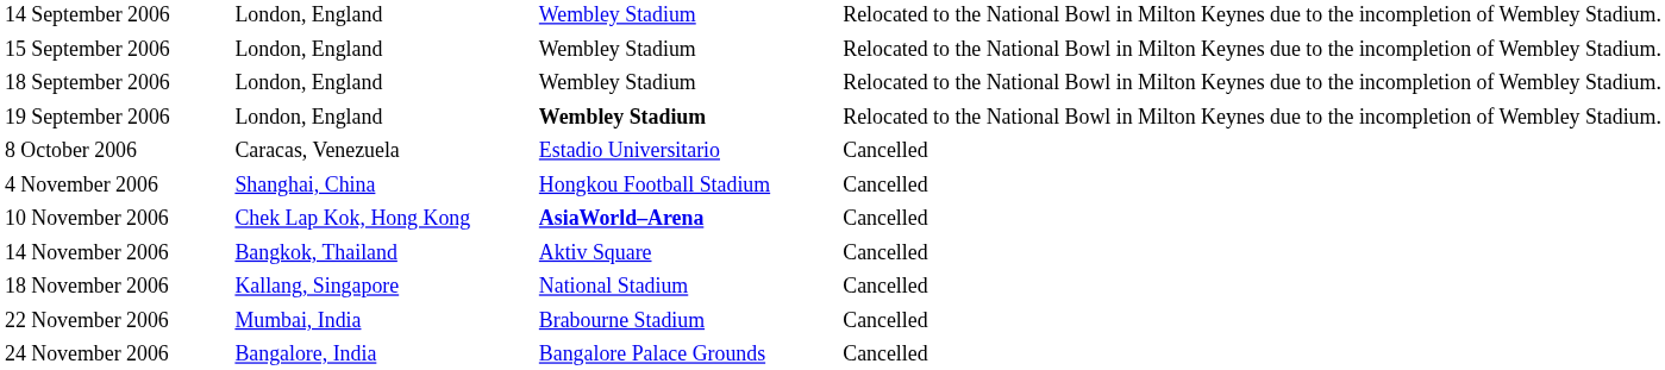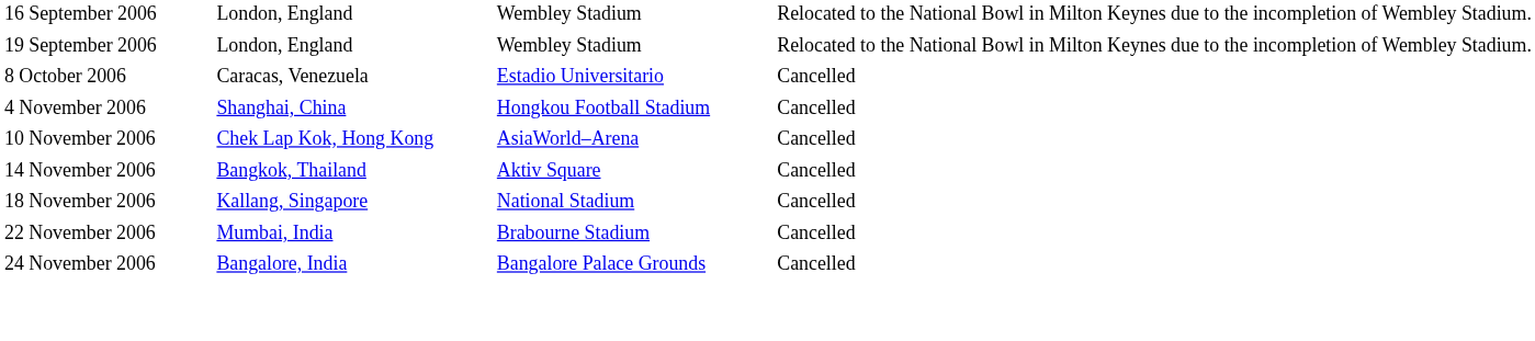- row: 14 September 2006 | London, England | Wembley Stadium | Relocated to the National Bowl in Milton Keynes due to the incompletion of Wembley Stadium.
- row: 15 September 2006 | London, England | Wembley Stadium | Relocated to the National Bowl in Milton Keynes due to the incompletion of Wembley Stadium.
+ row: 16 September 2006 | London, England | Wembley Stadium | Relocated to the National Bowl in Milton Keynes due to the incompletion of Wembley Stadium.
- row: 18 September 2006 | London, England | Wembley Stadium | Relocated to the National Bowl in Milton Keynes due to the incompletion of Wembley Stadium.
19 September 2006 | column 3: bold -> normal
10 November 2006 | column 3: bold -> normal
